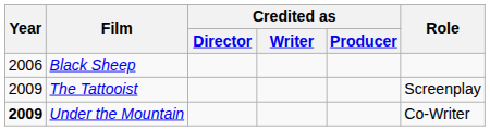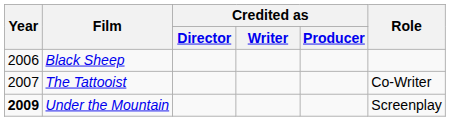The Tattooist | Year: 2009 -> 2007
The Tattooist | Role: Screenplay -> Co-Writer
Under the Mountain | Role: Co-Writer -> Screenplay
